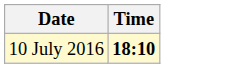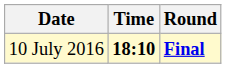+ column: Round | Final
